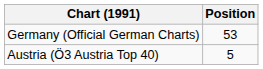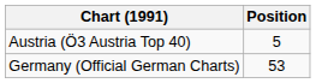rows swapped: Austria (Ö3 Austria Top 40) <-> Germany (Official German Charts)
